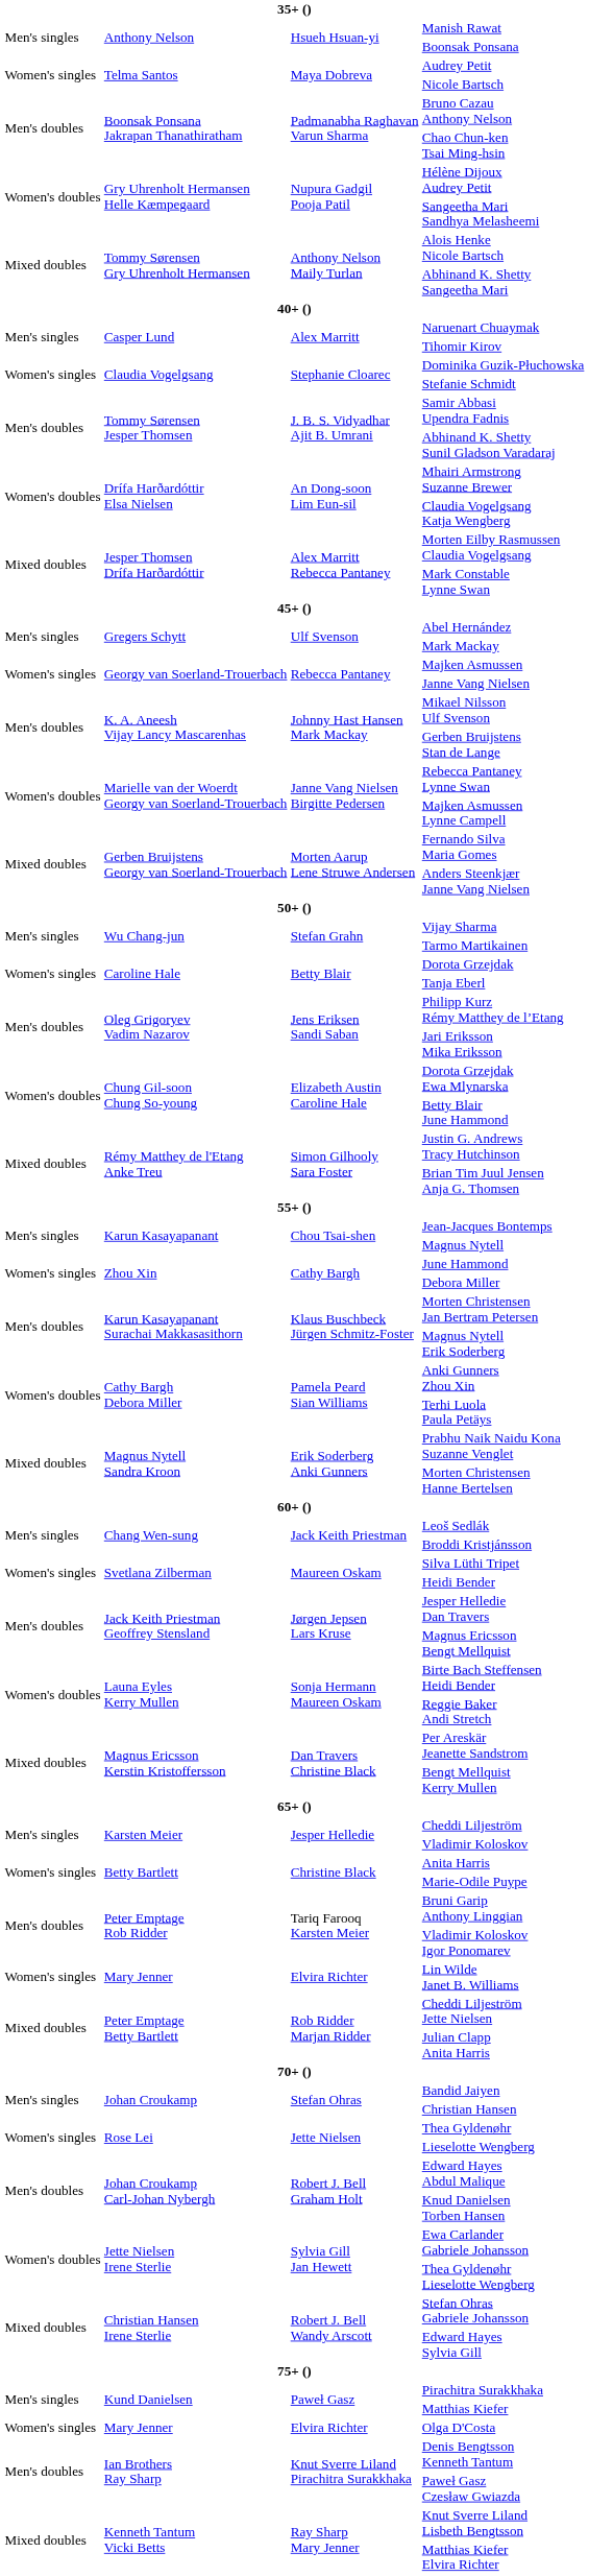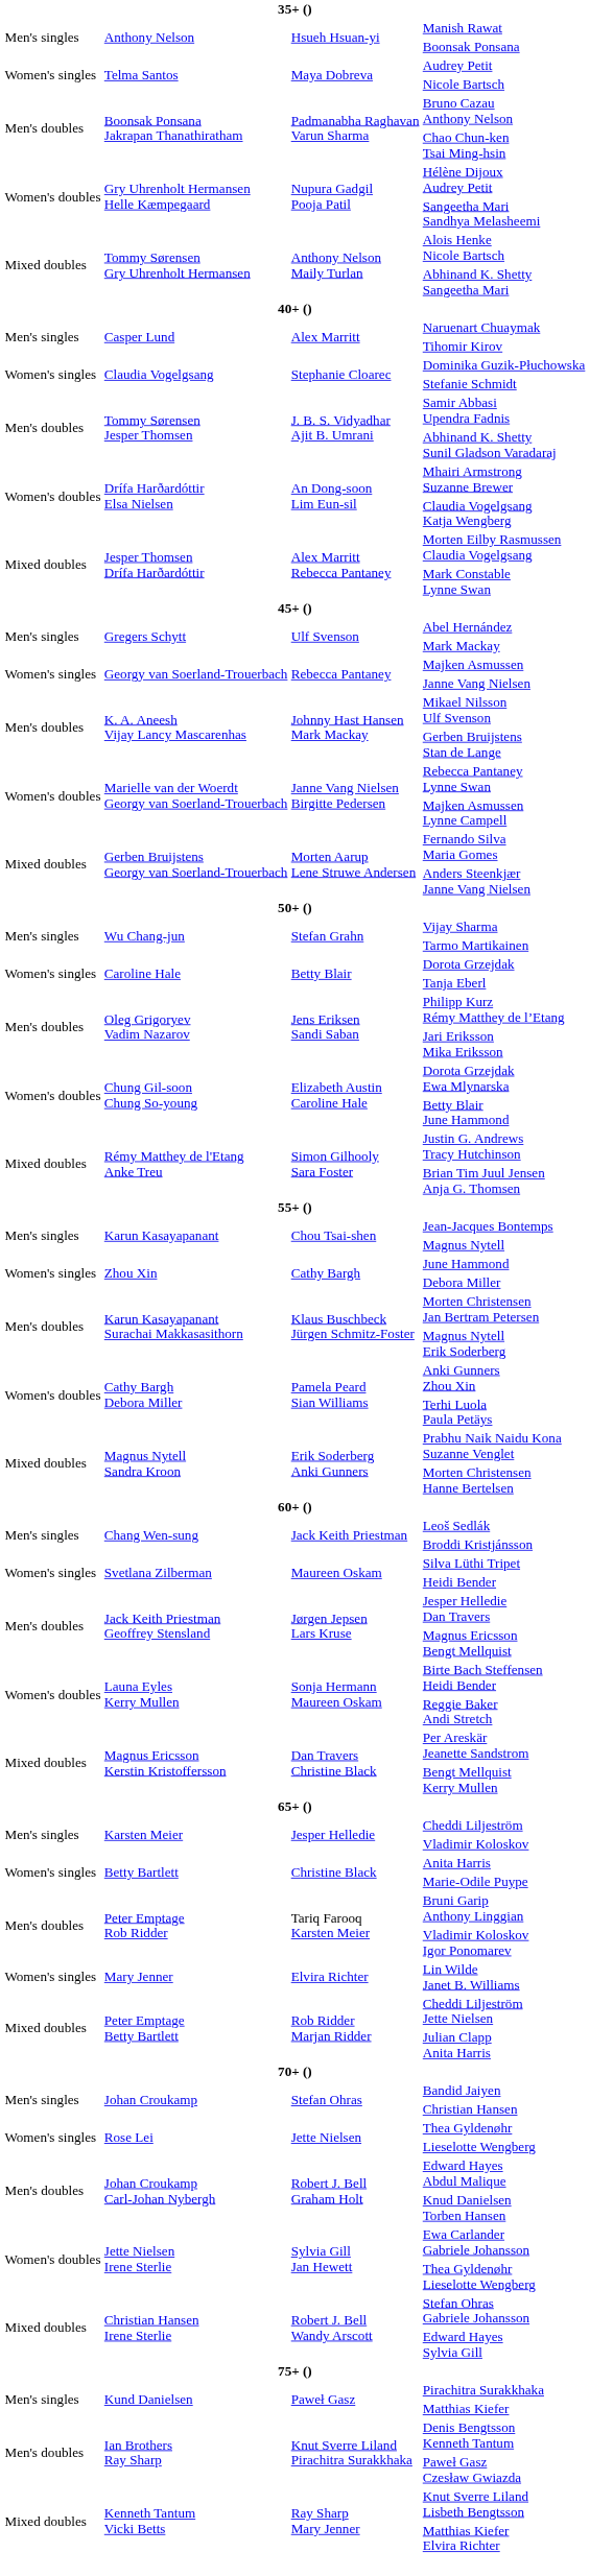- row: Women's singles | Mary Jenner | Elvira Richter | Olga D'Costa
